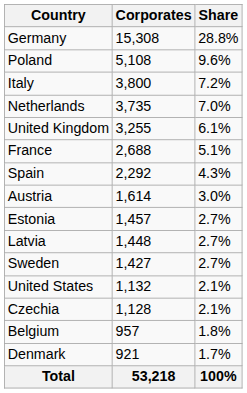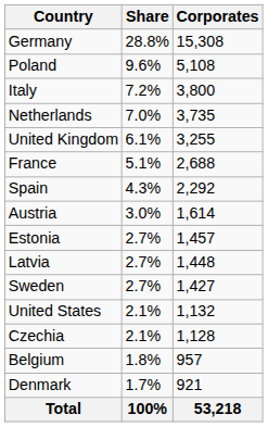columns swapped: Corporates <-> Share
